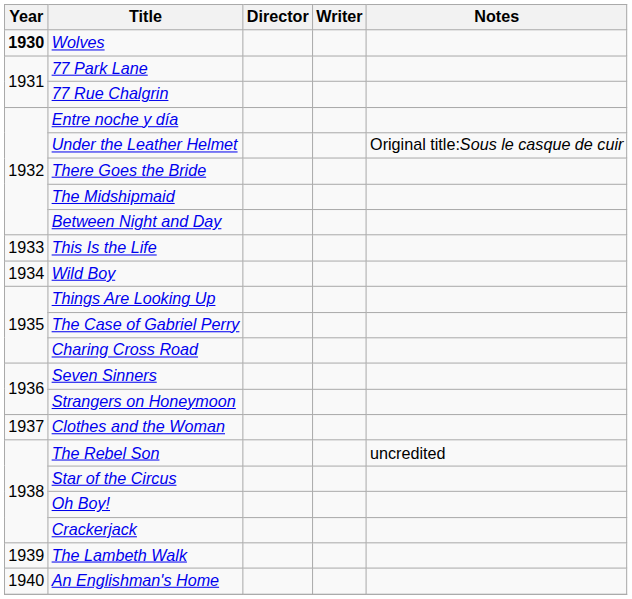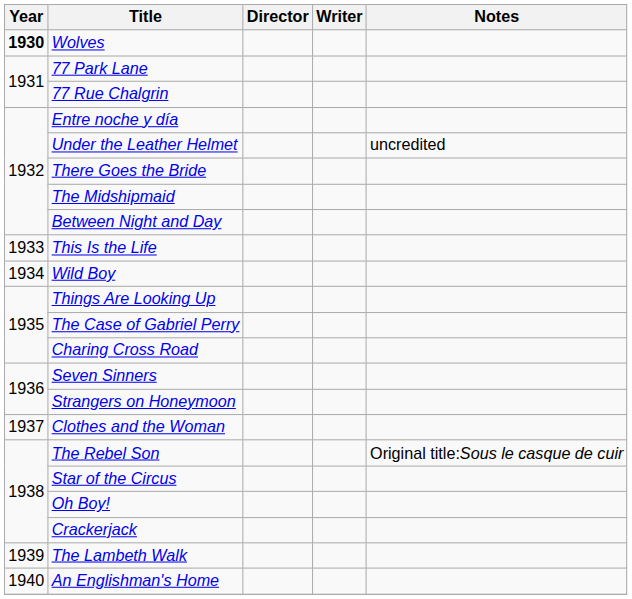Under the Leather Helmet | Notes: Original title:Sous le casque de cuir -> uncredited
The Rebel Son | Notes: uncredited -> Original title:Sous le casque de cuir
